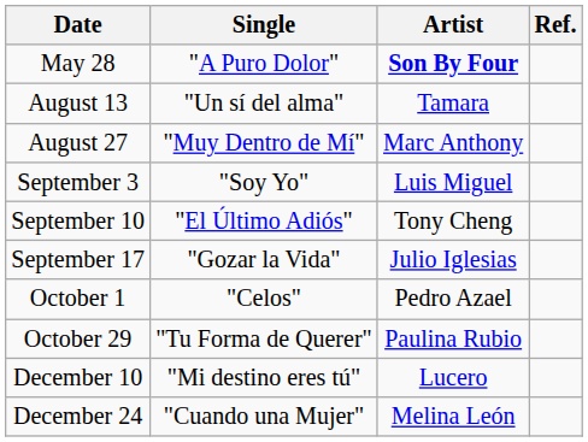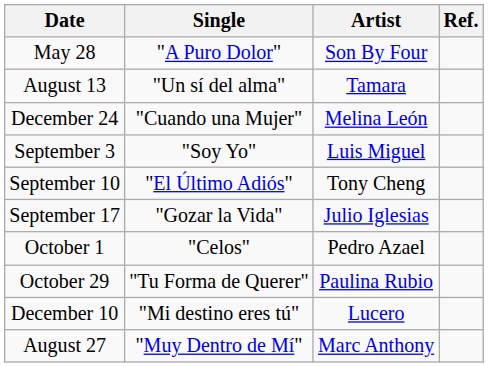May 28 | Artist: bold -> normal
rows swapped: August 27 <-> December 24
